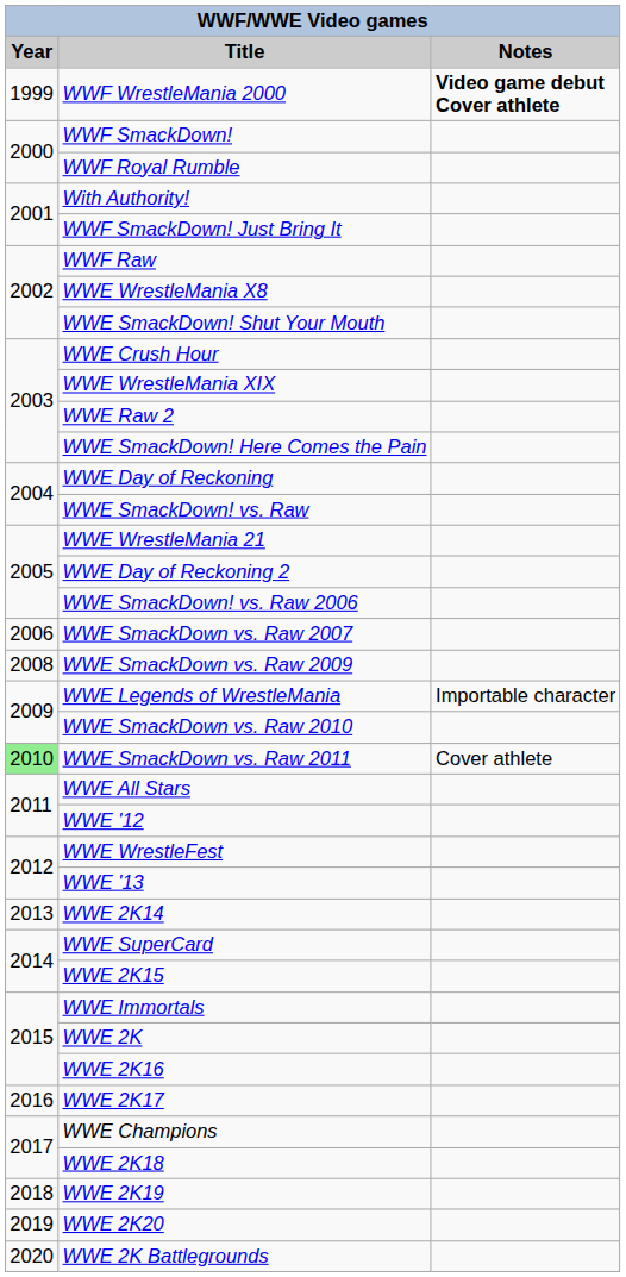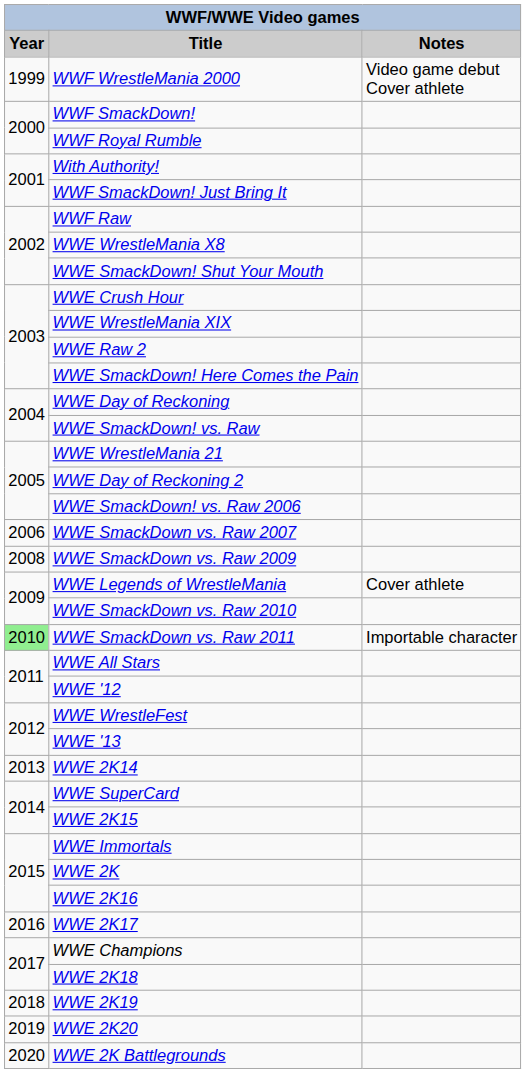WWF WrestleMania 2000 | Notes: bold -> normal
WWE Legends of WrestleMania | Notes: Importable character -> Cover athlete
WWE SmackDown vs. Raw 2011 | Notes: Cover athlete -> Importable character
